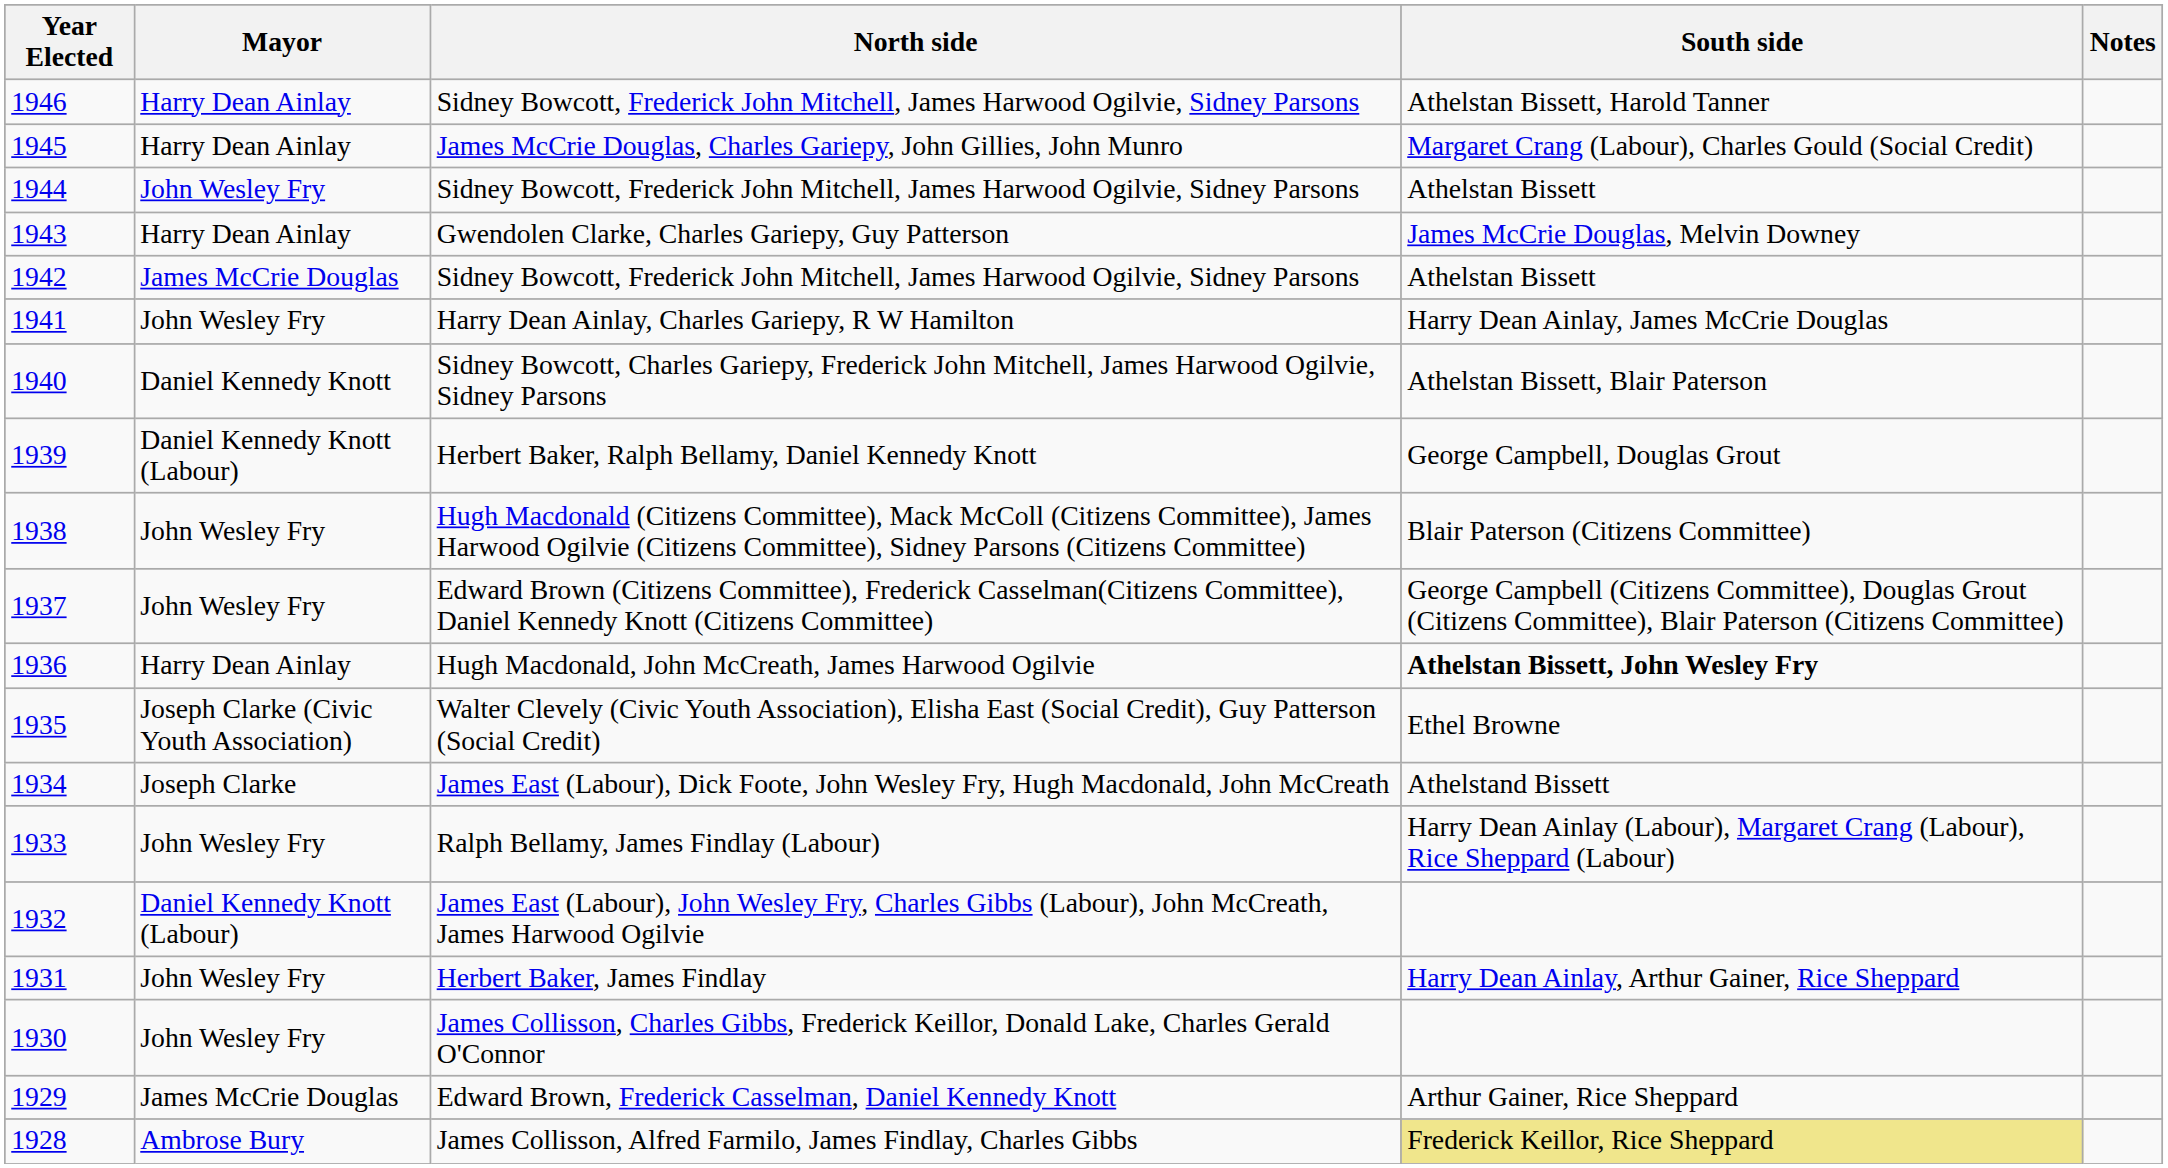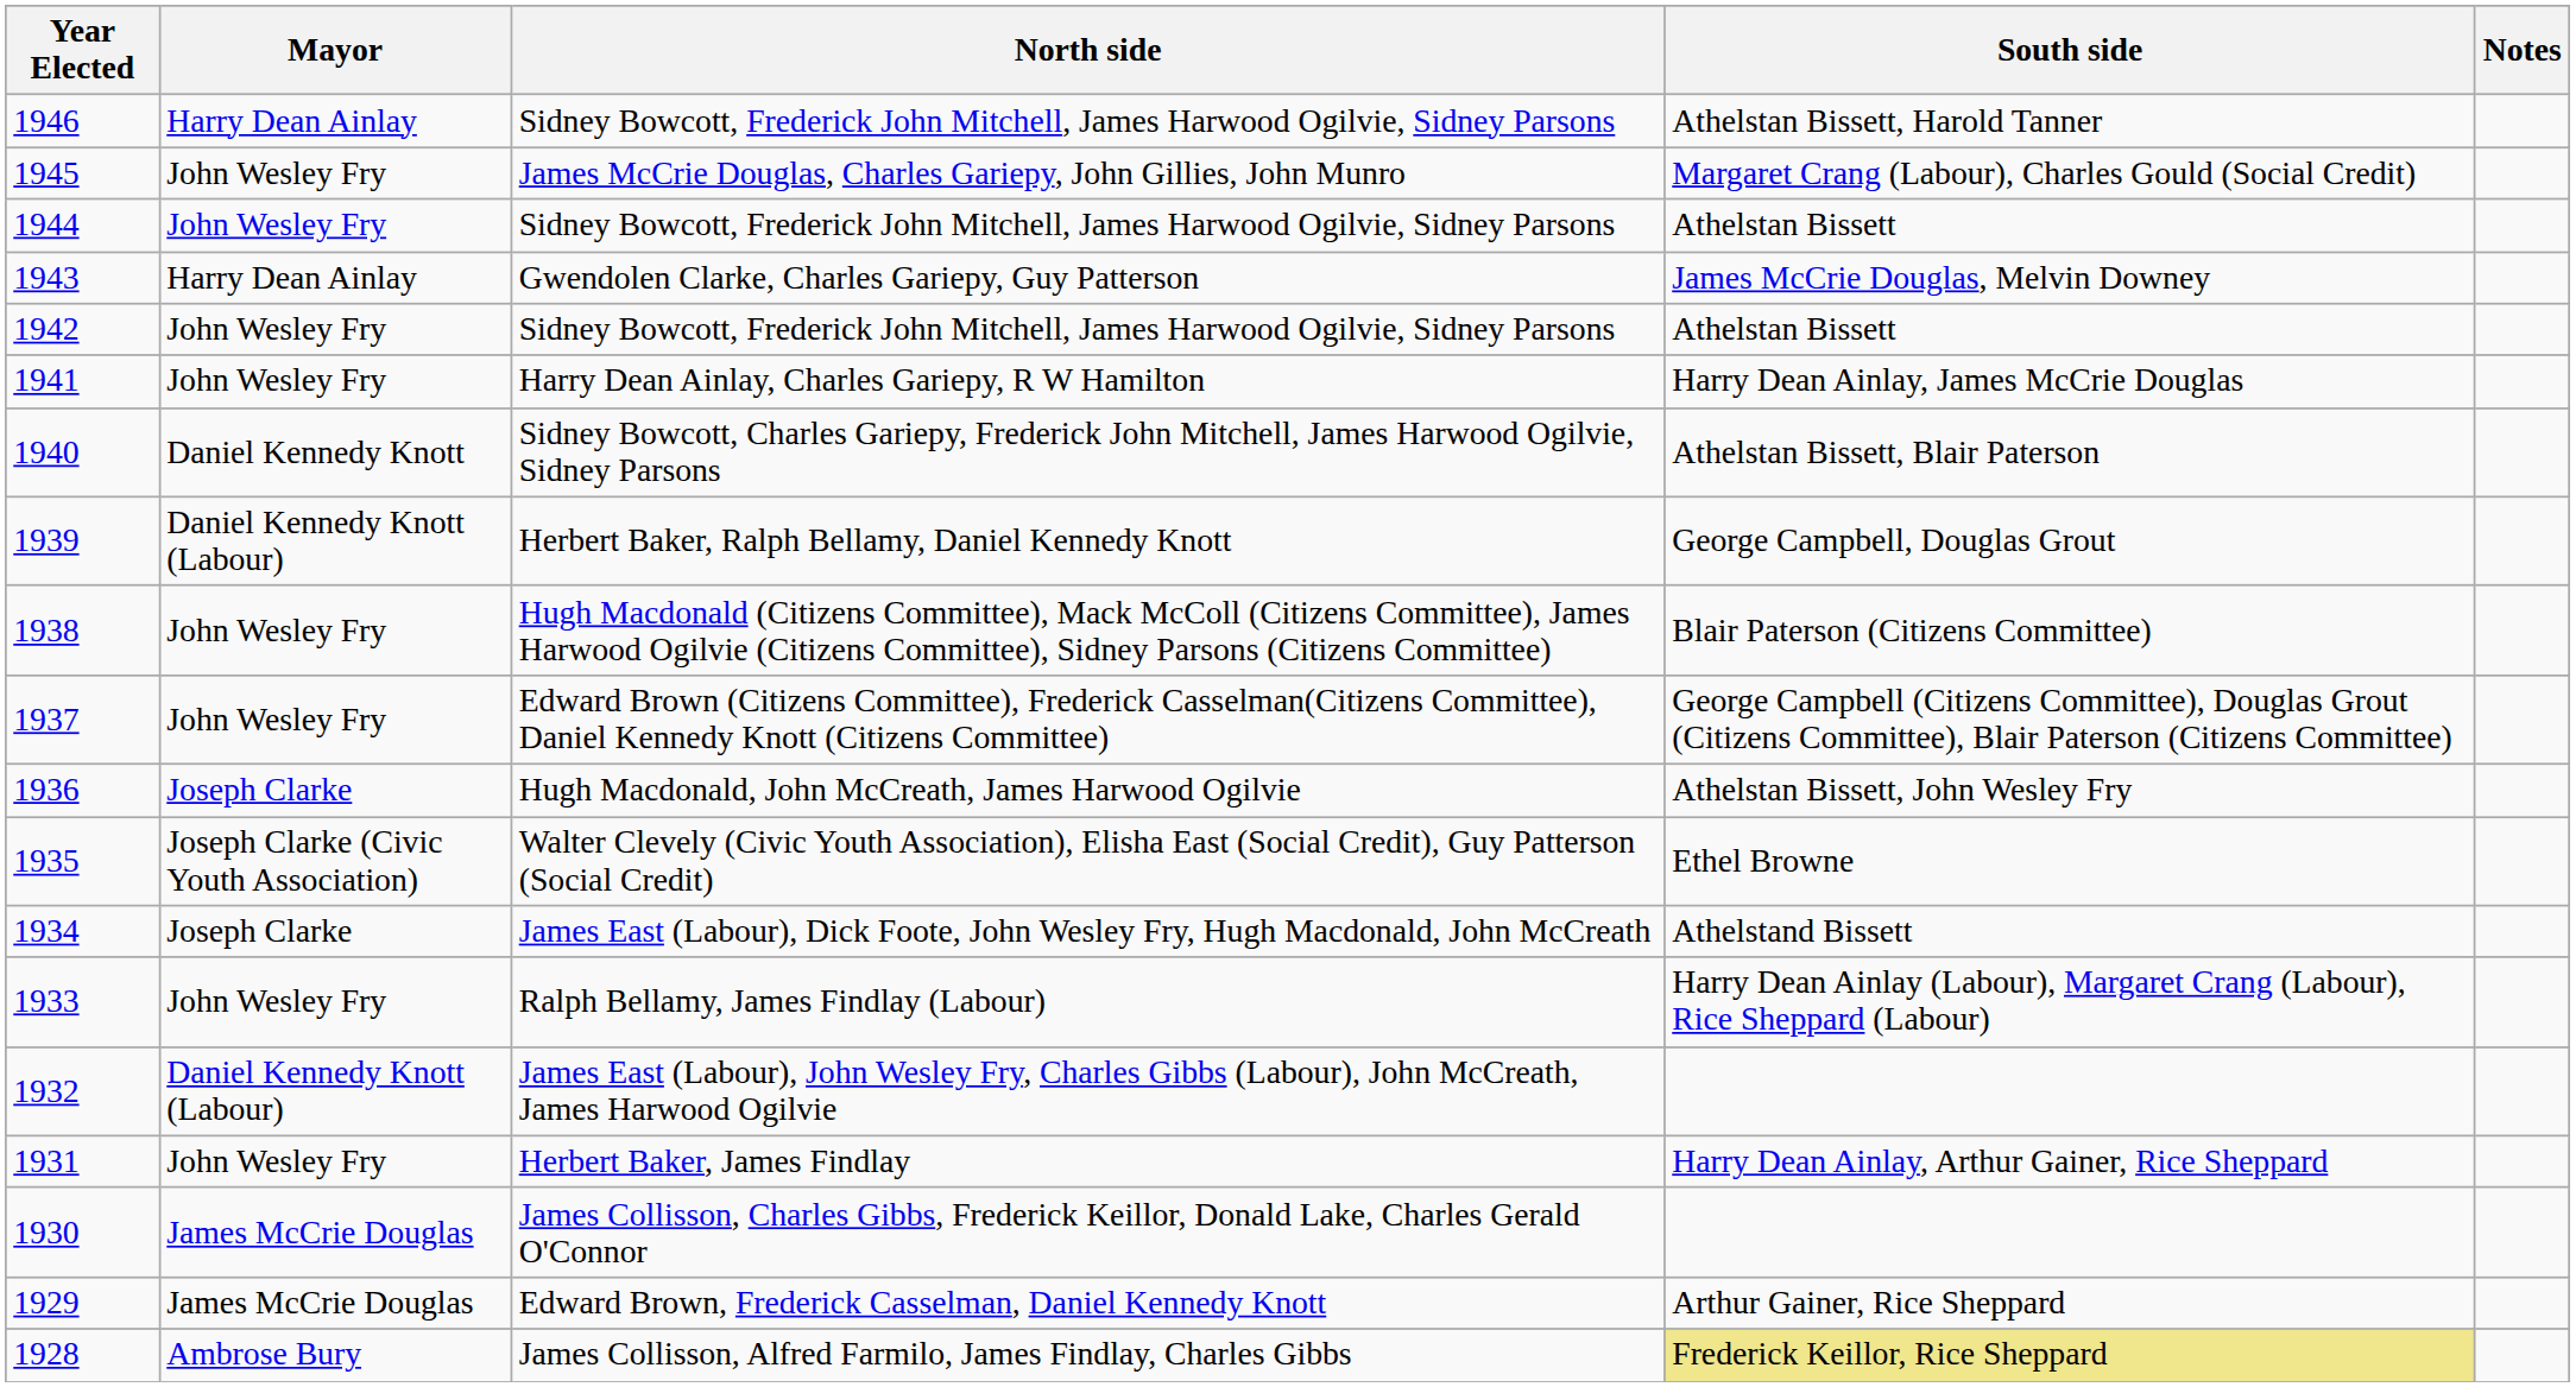1945 | Mayor: Harry Dean Ainlay -> John Wesley Fry
1942 | Mayor: James McCrie Douglas -> John Wesley Fry
1936 | Mayor: Harry Dean Ainlay -> Joseph Clarke
1936 | South side: bold -> normal
1930 | Mayor: John Wesley Fry -> James McCrie Douglas
